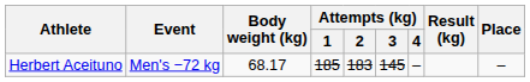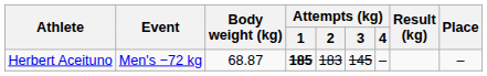Herbert Aceituno | Body weight (kg): 68.17 -> 68.87
Herbert Aceituno | Attempts (kg) / 1: normal -> bold
